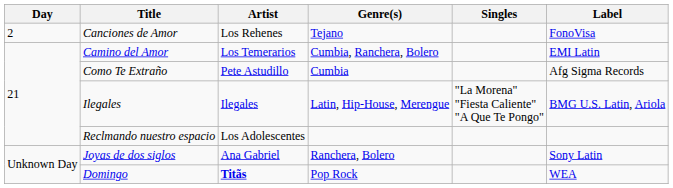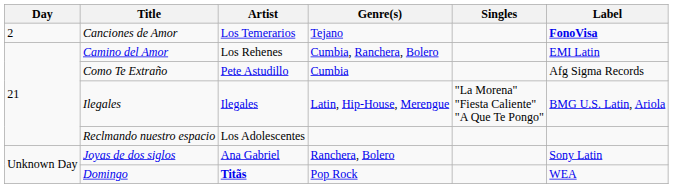Canciones de Amor | Artist: Los Rehenes -> Los Temerarios
Canciones de Amor | Label: normal -> bold
Camino del Amor | Artist: Los Temerarios -> Los Rehenes
